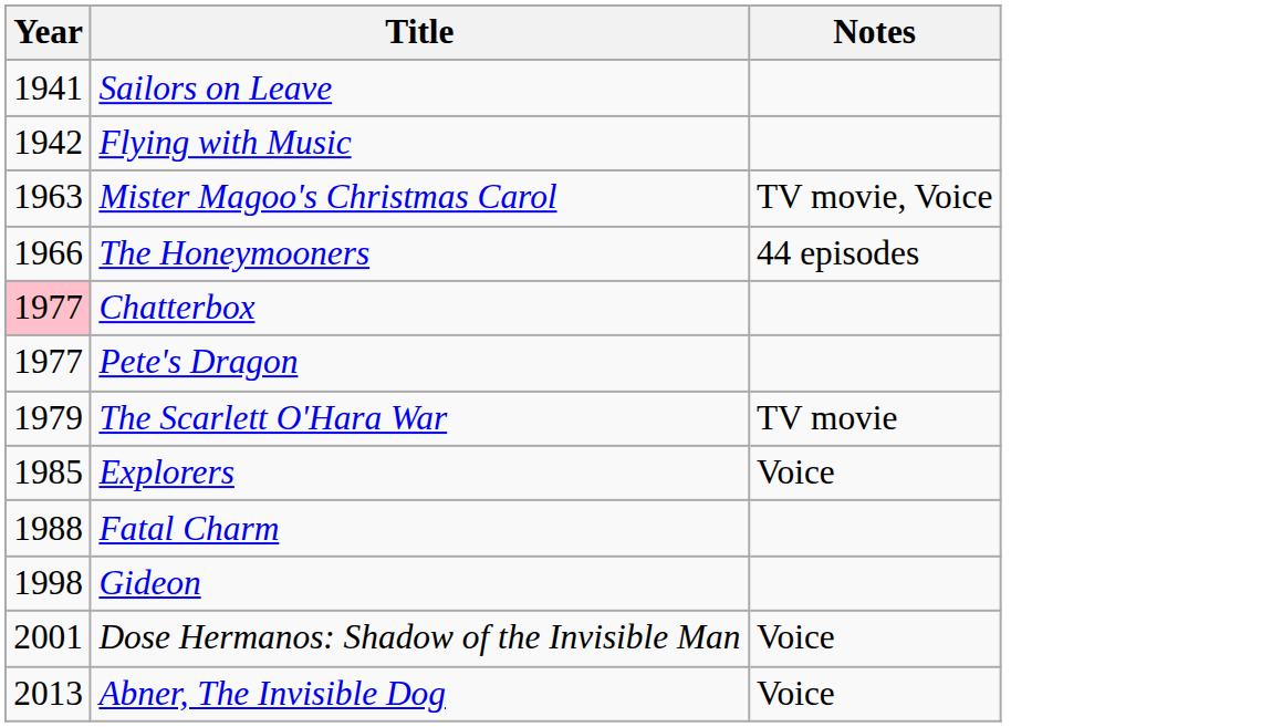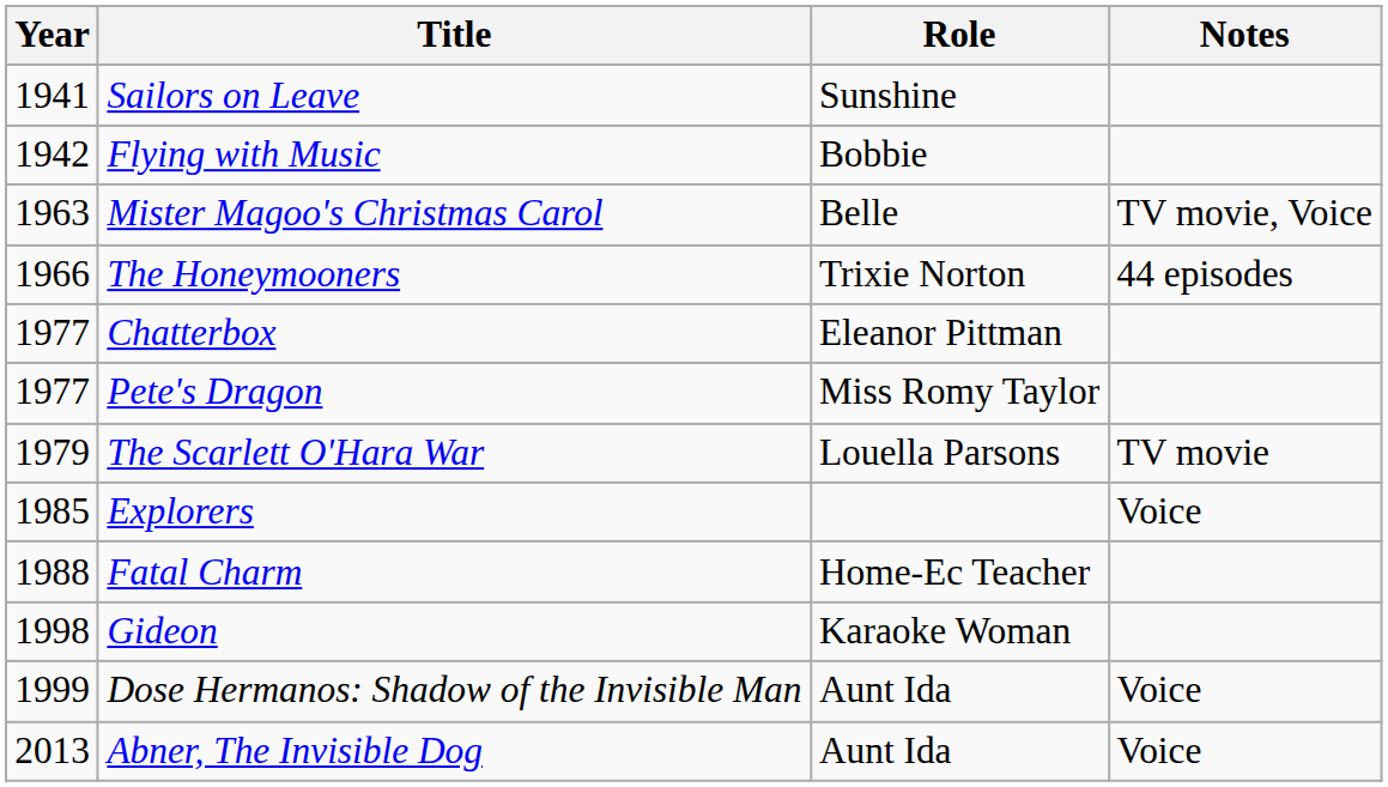+ column: Role | Sunshine | Bobbie | Belle | Trixie Norton | Eleanor Pittman | Miss Romy Taylor | Louella Parsons | Home-Ec Teacher | Karaoke Woman | Aunt Ida | Aunt Ida
Chatterbox | Year: pink background -> no background
Dose Hermanos: Shadow of the Invisible Man | Year: 2001 -> 1999
